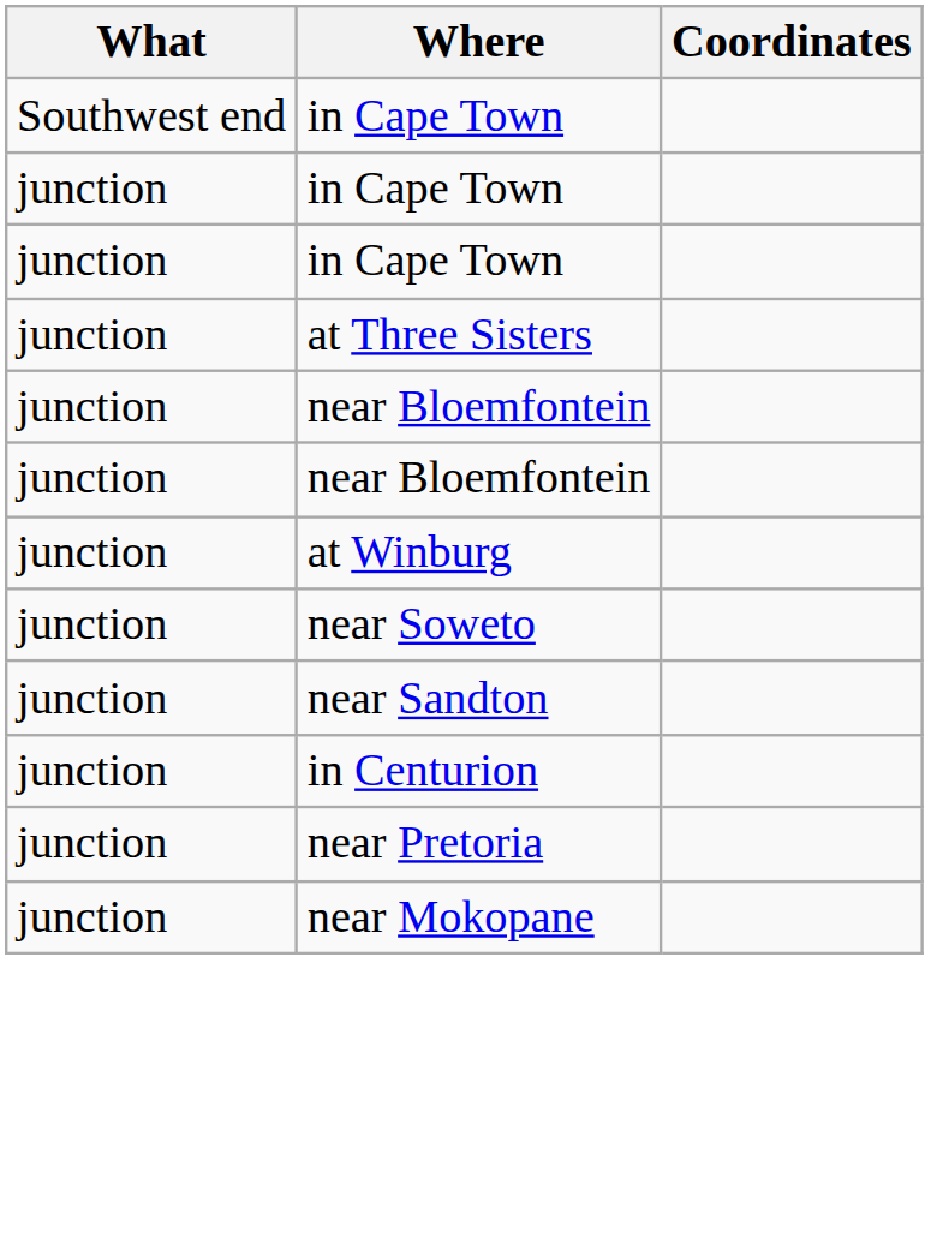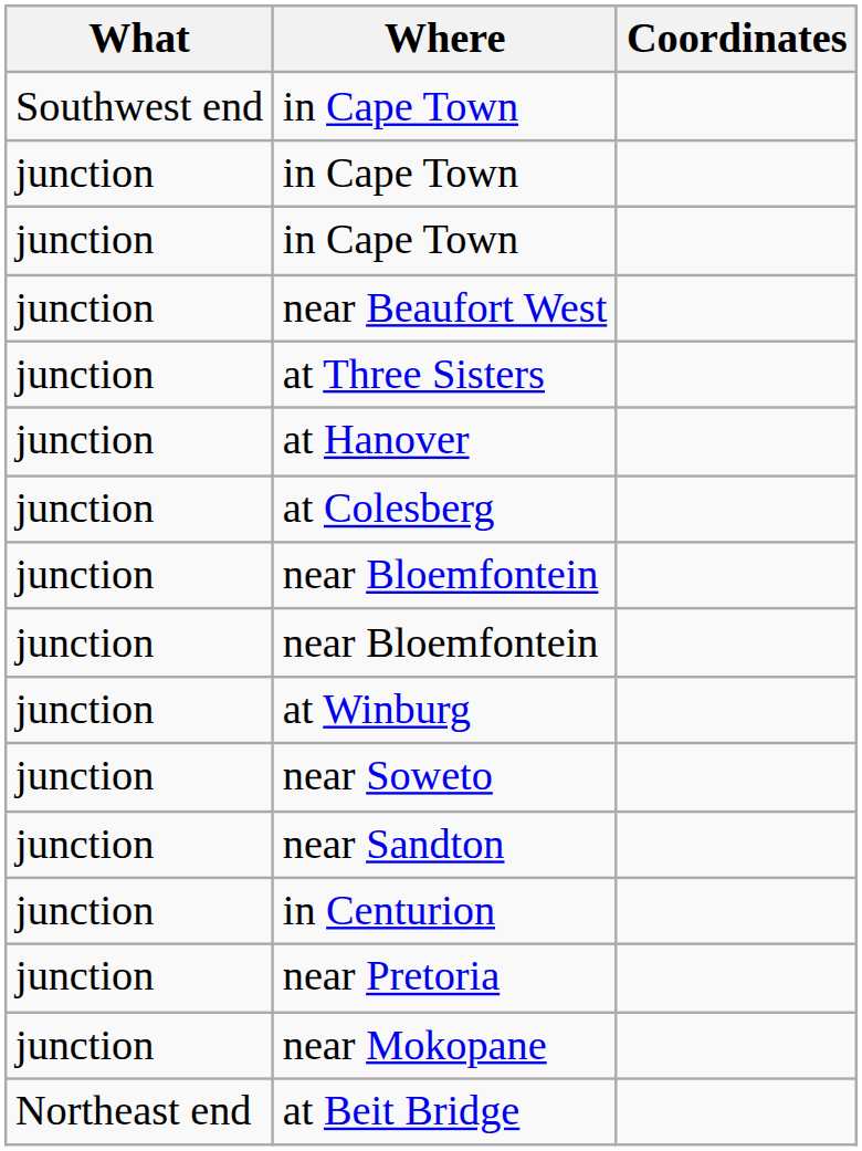+ row: junction | near Beaufort West
+ row: junction | at Hanover
+ row: junction | at Colesberg
+ row: Northeast end | at Beit Bridge
